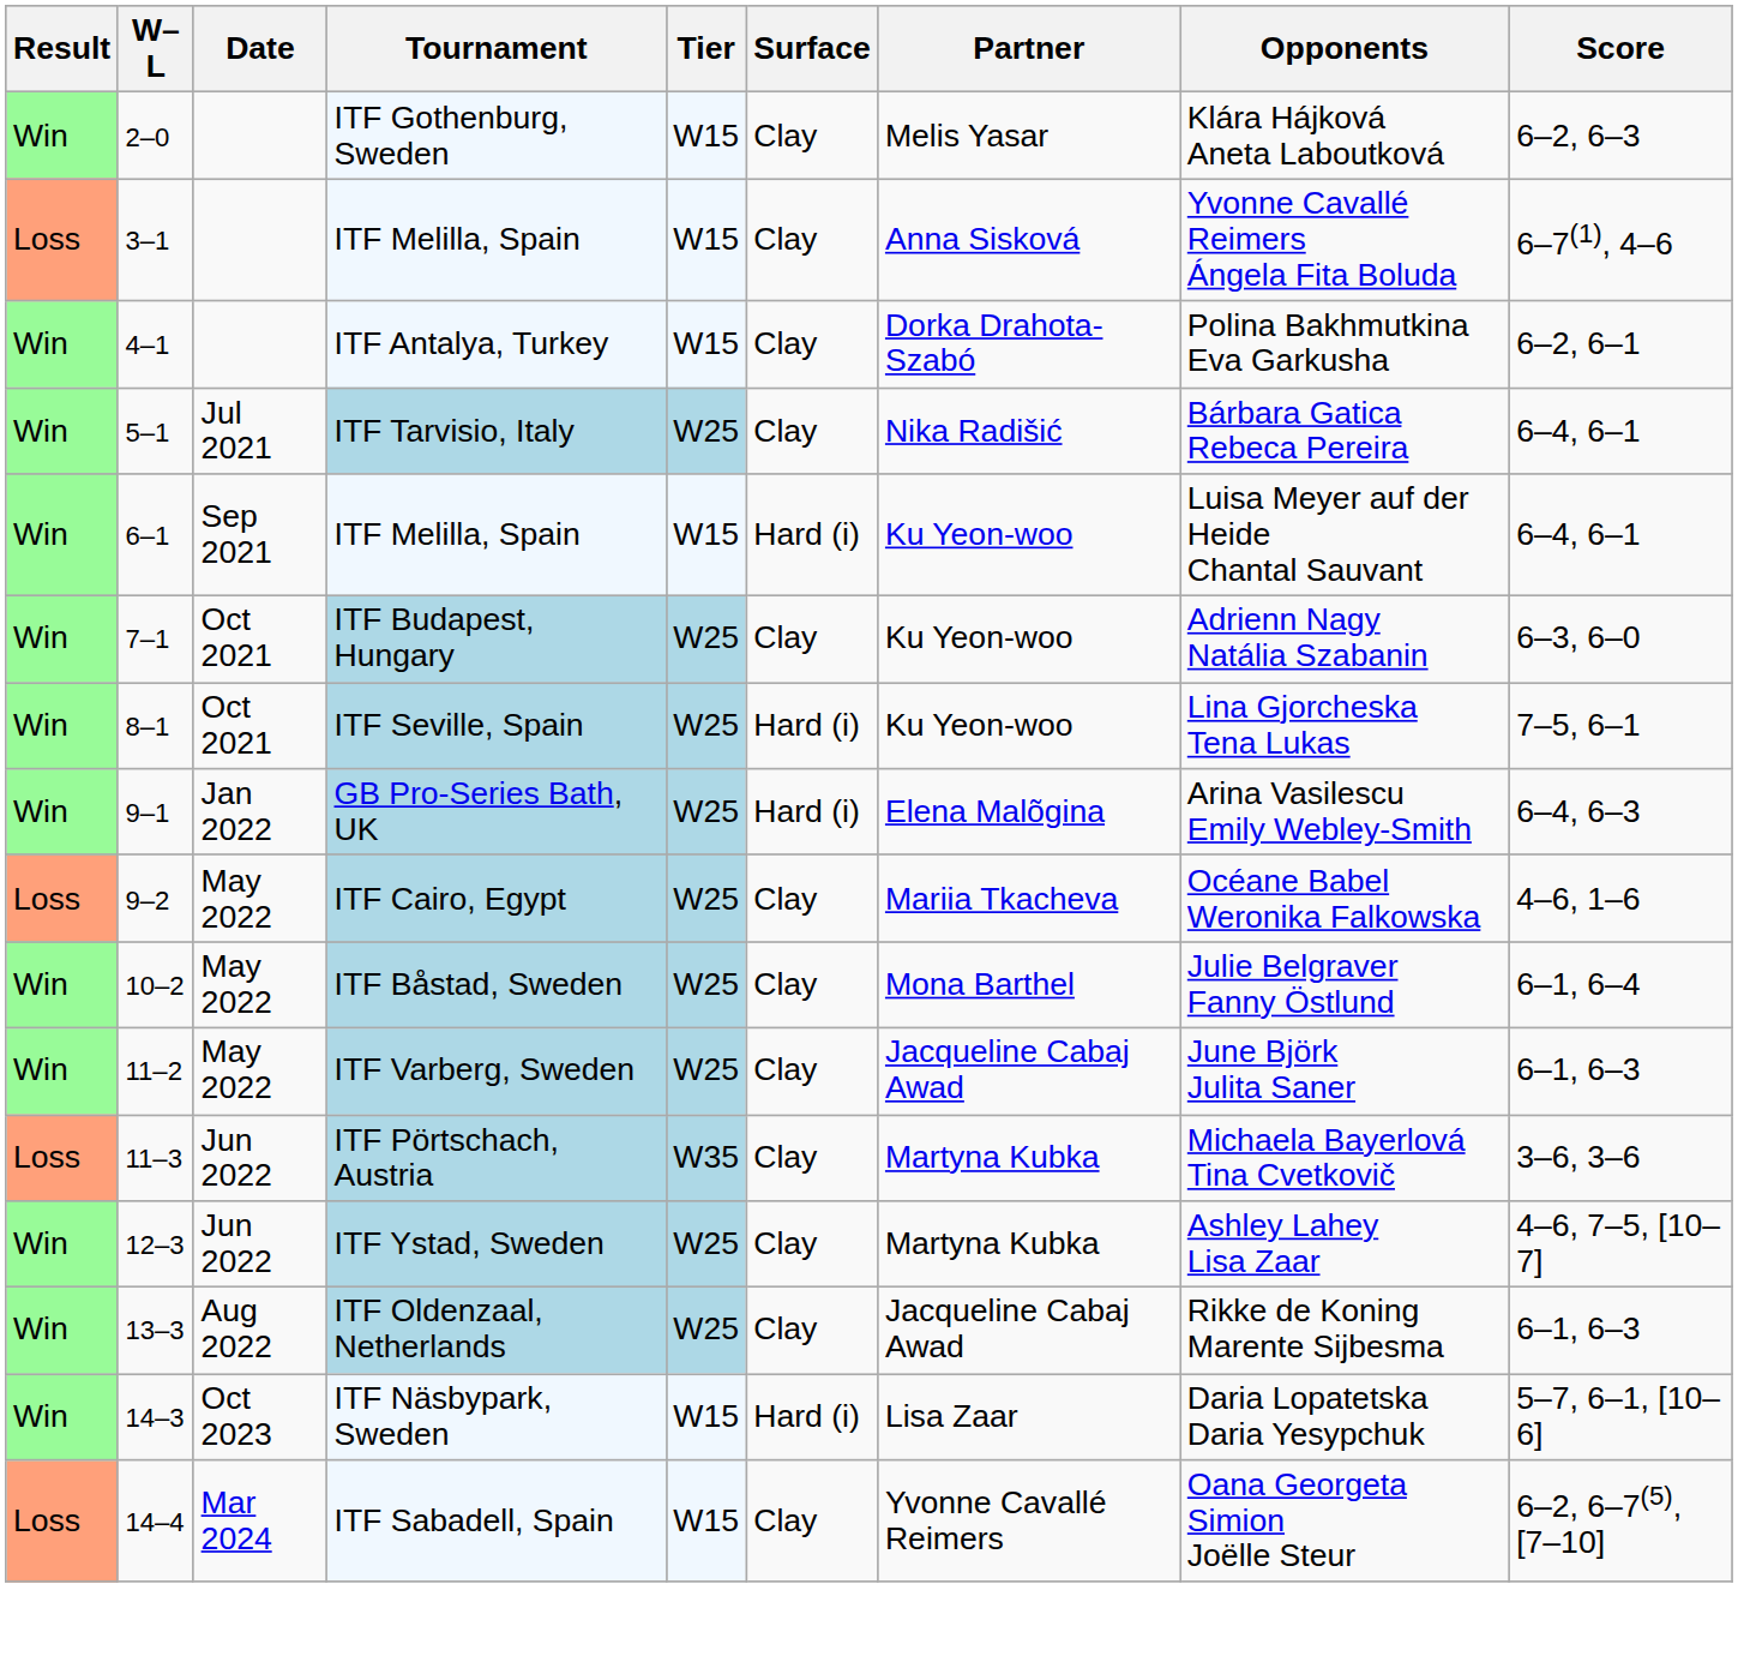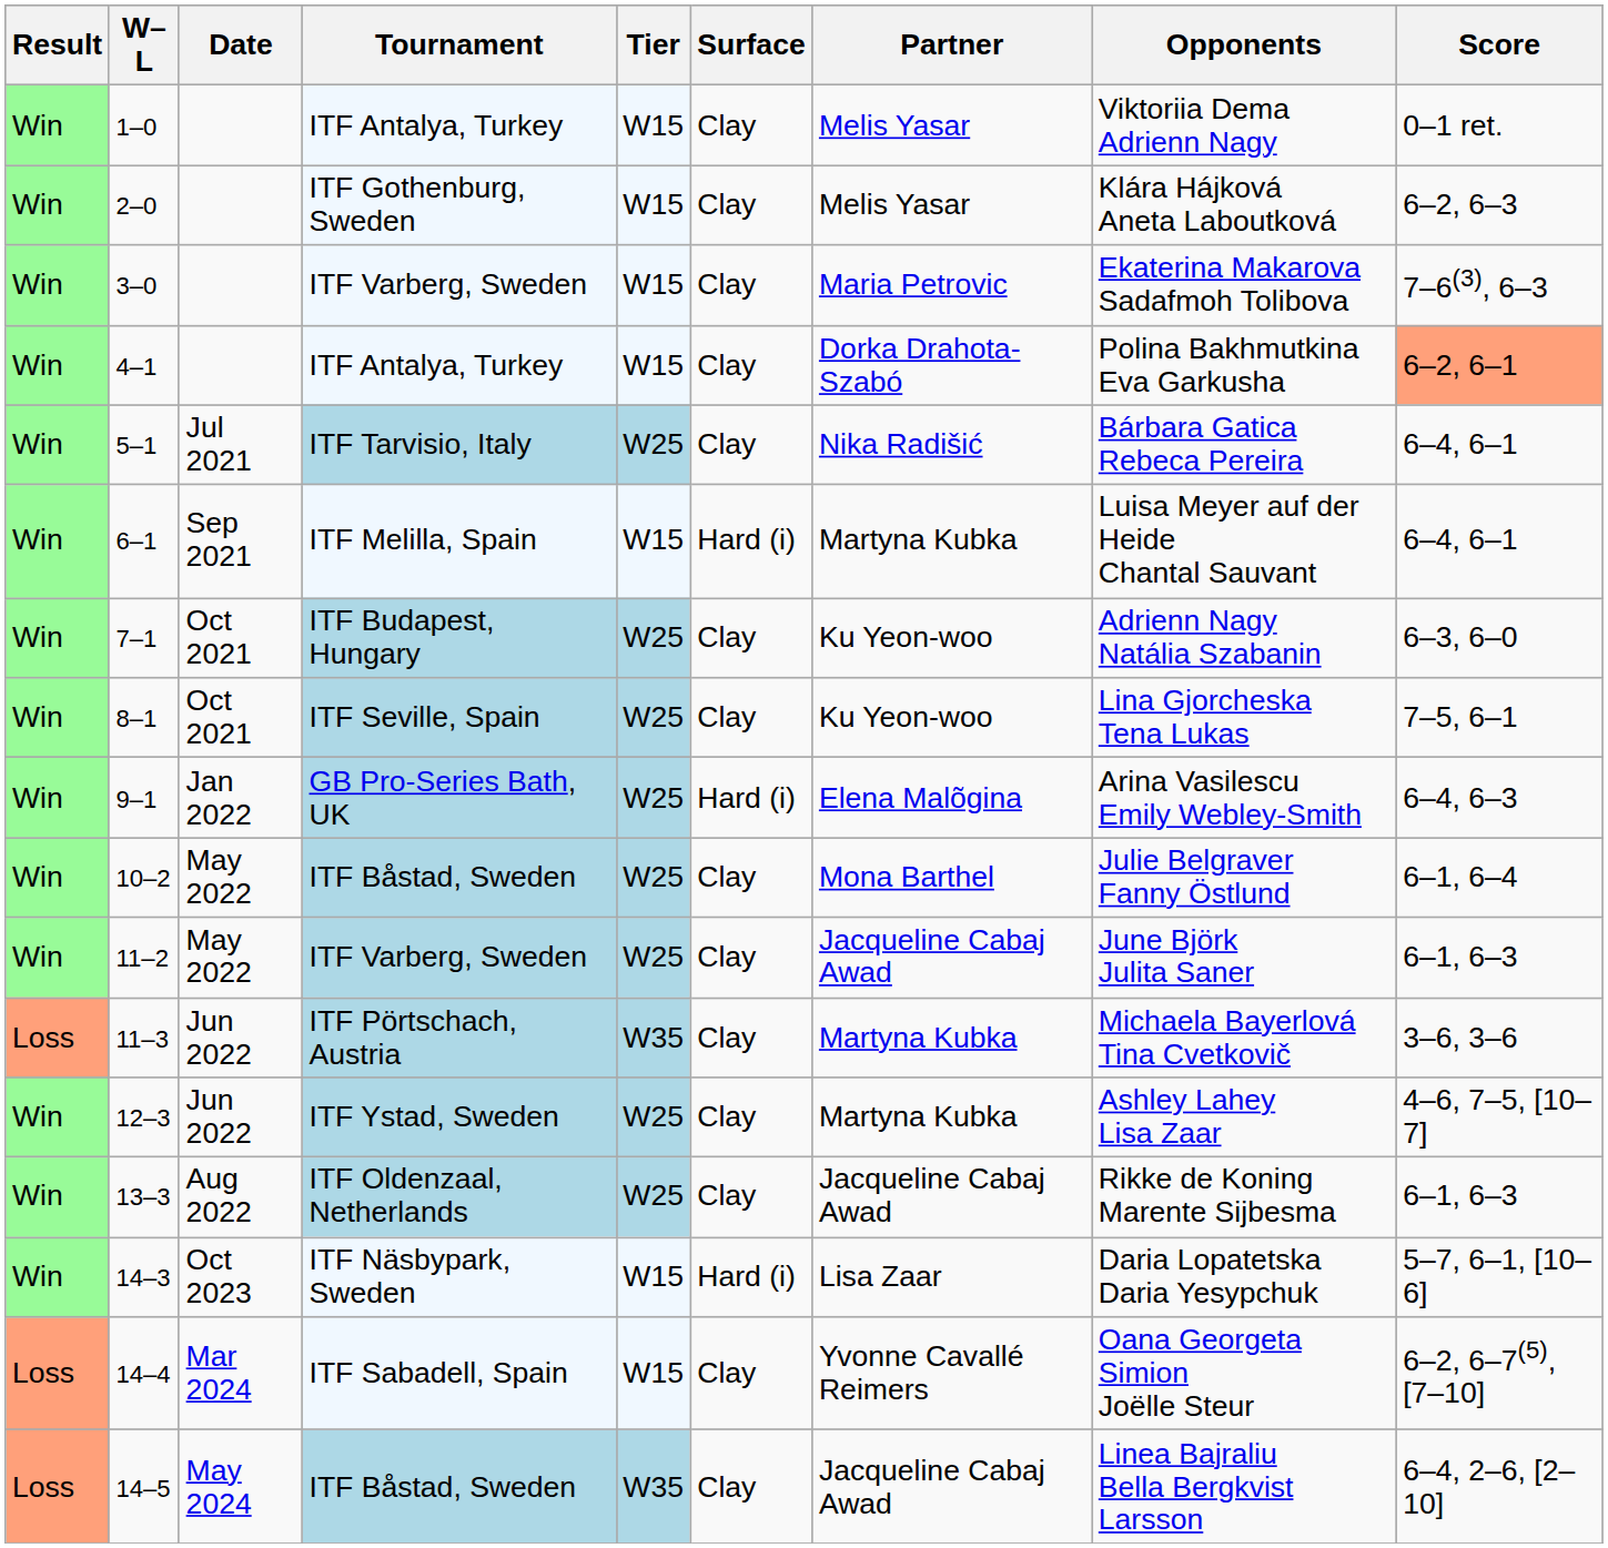+ row: Win | 1–0 | ITF Antalya, Turkey | W15 | Clay | Melis Yasar | Viktoriia Dema Adrienn Nagy | 0–1 ret.
+ row: Win | 3–0 | ITF Varberg, Sweden | W15 | Clay | Maria Petrovic | Ekaterina Makarova Sadafmoh Tolibova | 7–6(3), 6–3
- row: Loss | 3–1 | ITF Melilla, Spain | W15 | Clay | Anna Sisková | Yvonne Cavallé Reimers Ángela Fita Boluda | 6–7(1), 4–6
4–1 | Score: no background -> lightsalmon background
6–1 | Partner: Ku Yeon-woo -> Martyna Kubka
8–1 | Surface: Hard (i) -> Clay
- row: Loss | 9–2 | May 2022 | ITF Cairo, Egypt | W25 | Clay | Mariia Tkacheva | Océane Babel Weronika Falkowska | 4–6, 1–6
+ row: Loss | 14–5 | May 2024 | ITF Båstad, Sweden | W35 | Clay | Jacqueline Cabaj Awad | Linea Bajraliu Bella Bergkvist Larsson | 6–4, 2–6, [2–10]
